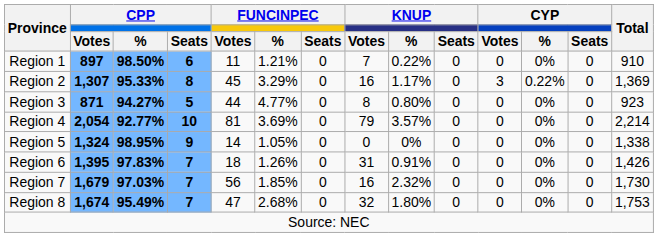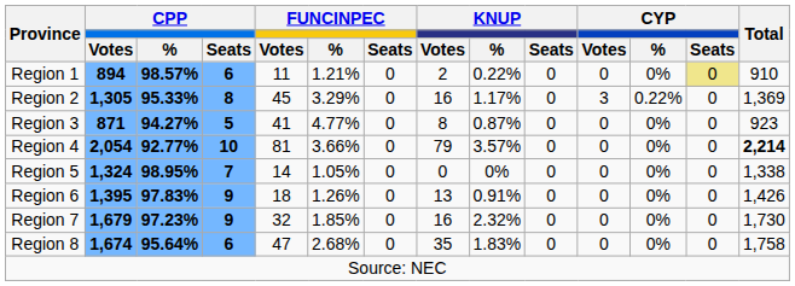Region 1 | CPP / Votes: 897 -> 894
Region 1 | CPP / %: 98.50% -> 98.57%
Region 1 | KNUP / Votes: 7 -> 2
Region 1 | CYP / Seats: no background -> khaki background
Region 2 | CPP / Votes: 1,307 -> 1,305
Region 3 | FUNCINPEC / Votes: 44 -> 41
Region 3 | KNUP / %: 0.80% -> 0.87%
Region 4 | FUNCINPEC / %: 3.69% -> 3.66%
Region 4 | Total: normal -> bold
Region 5 | CPP / Seats: 9 -> 7
Region 6 | CPP / Seats: 7 -> 9
Region 6 | KNUP / Votes: 31 -> 13
Region 7 | CPP / %: 97.03% -> 97.23%
Region 7 | CPP / Seats: 7 -> 9
Region 7 | FUNCINPEC / Votes: 56 -> 32
Region 8 | CPP / %: 95.49% -> 95.64%
Region 8 | CPP / Seats: 7 -> 6
Region 8 | KNUP / Votes: 32 -> 35
Region 8 | KNUP / %: 1.80% -> 1.83%
Region 8 | Total: 1,753 -> 1,758
